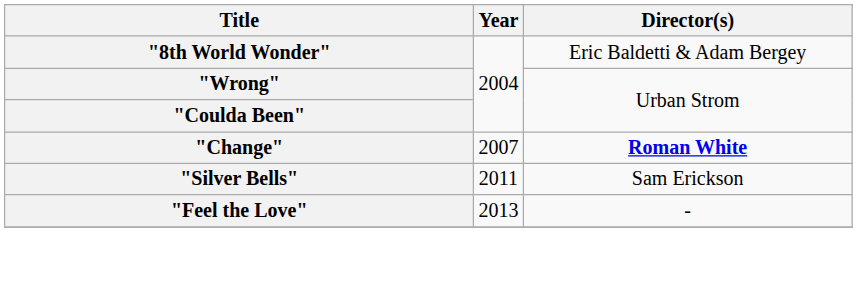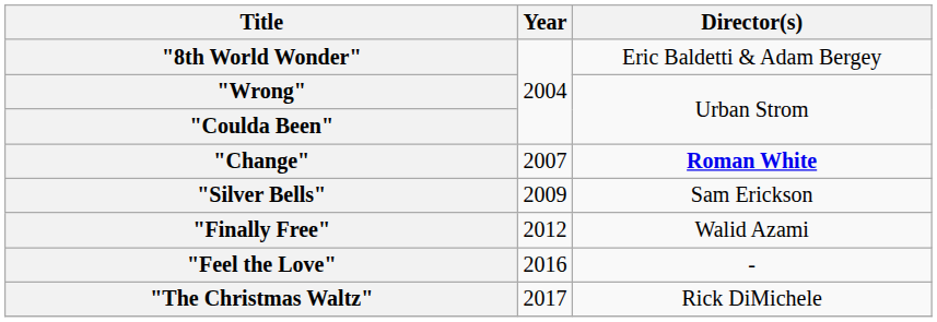"Silver Bells" | Year: 2011 -> 2009
+ row: "Finally Free" | 2012 | Walid Azami
"Feel the Love" | Year: 2013 -> 2016
+ row: "The Christmas Waltz" | 2017 | Rick DiMichele
